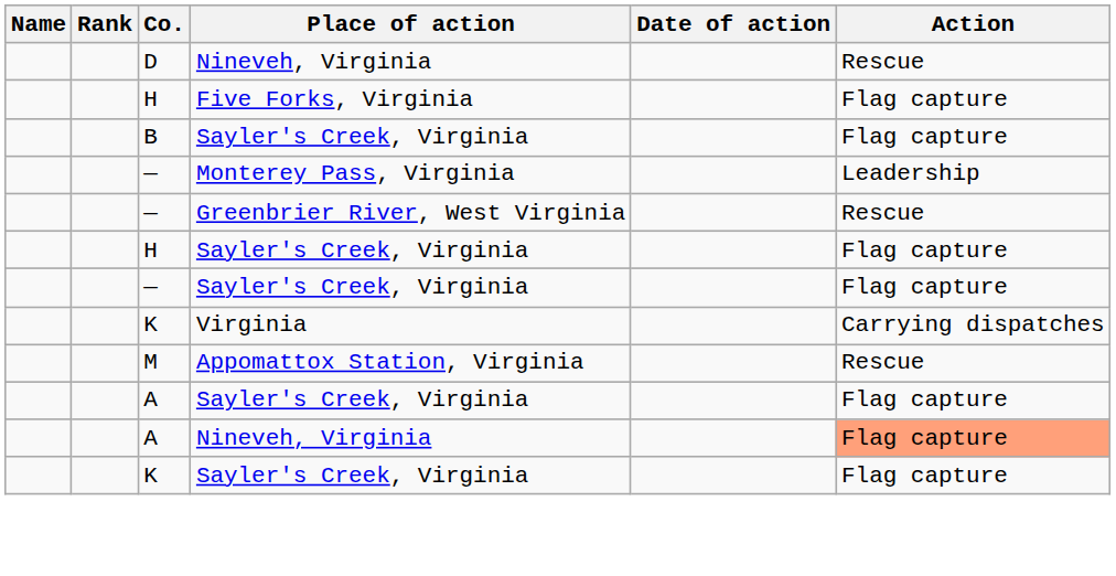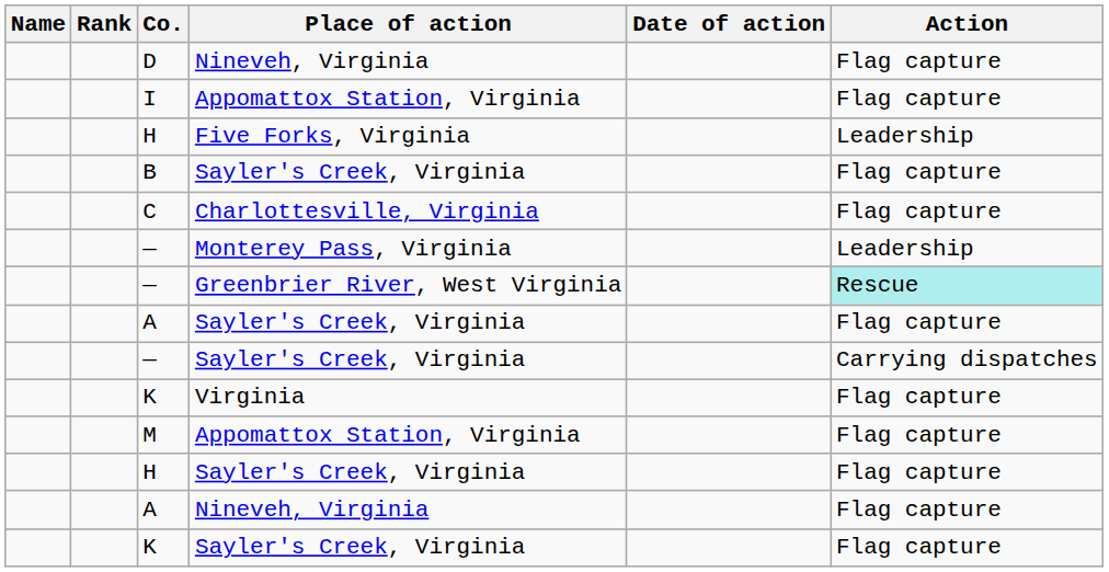D | Action: Rescue -> Flag capture
+ row: I | Appomattox Station, Virginia | Flag capture
H / Five Forks, Virginia | Action: Flag capture -> Leadership
+ row: C | Charlottesville, Virginia | Flag capture
— / Greenbrier River, West Virginia | Action: no background -> paleturquoise background
rows swapped: H / Sayler's Creek, Virginia <-> A / Sayler's Creek, Virginia
— / Sayler's Creek, Virginia | Action: Flag capture -> Carrying dispatches
K / Virginia | Action: Carrying dispatches -> Flag capture
M | Action: Rescue -> Flag capture
A / Nineveh, Virginia | Action: lightsalmon background -> no background
